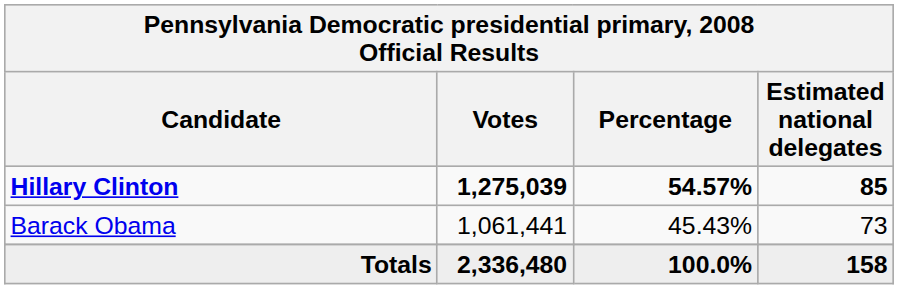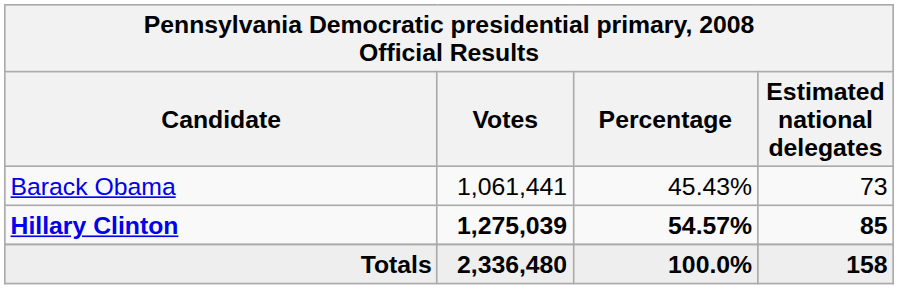rows swapped: Hillary Clinton <-> Barack Obama
